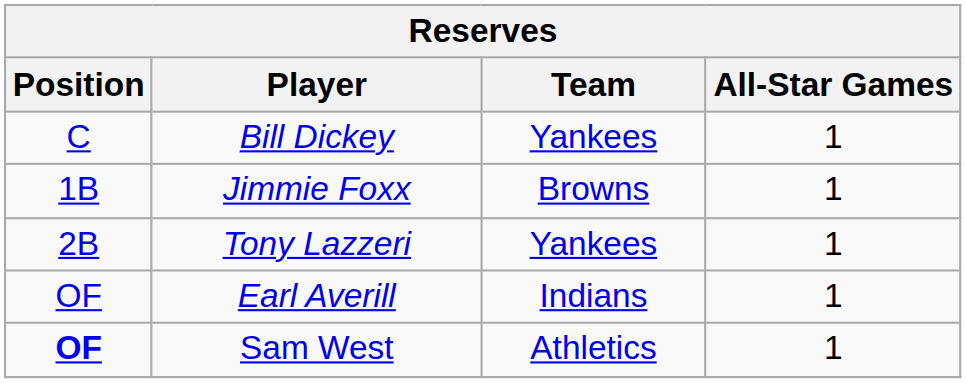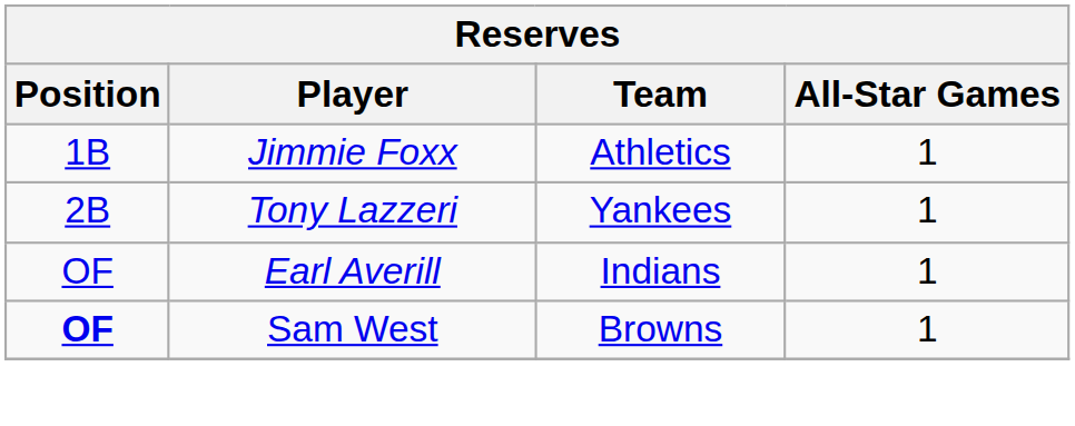- row: C | Bill Dickey | Yankees | 1
Jimmie Foxx | Team: Browns -> Athletics
Sam West | Team: Athletics -> Browns
